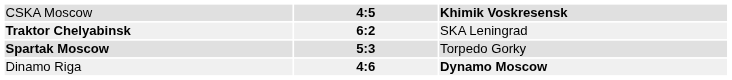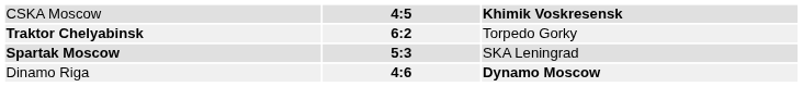Traktor Chelyabinsk | column 3: SKA Leningrad -> Torpedo Gorky
Spartak Moscow | column 3: Torpedo Gorky -> SKA Leningrad
